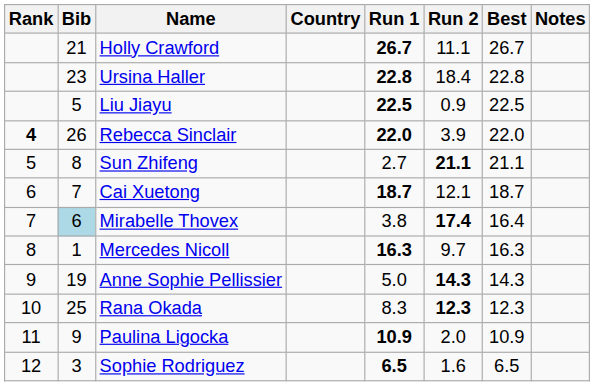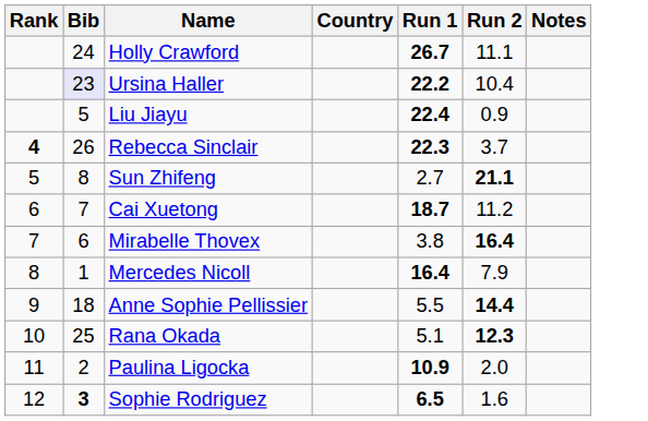- column: Best | 26.7 | 22.8 | 22.5 | 22.0 | 21.1 | 18.7 | 16.4 | 16.3 | 14.3 | 12.3 | 10.9 | 6.5
Holly Crawford | Bib: 21 -> 24
Ursina Haller | Bib: no background -> lavender background
Ursina Haller | Run 1: 22.8 -> 22.2
Ursina Haller | Run 2: 18.4 -> 10.4
Liu Jiayu | Run 1: 22.5 -> 22.4
Rebecca Sinclair | Run 1: 22.0 -> 22.3
Rebecca Sinclair | Run 2: 3.9 -> 3.7
Cai Xuetong | Run 2: 12.1 -> 11.2
Mirabelle Thovex | Bib: lightblue background -> no background
Mirabelle Thovex | Run 2: 17.4 -> 16.4
Mercedes Nicoll | Run 1: 16.3 -> 16.4
Mercedes Nicoll | Run 2: 9.7 -> 7.9
Anne Sophie Pellissier | Bib: 19 -> 18
Anne Sophie Pellissier | Run 1: 5.0 -> 5.5
Anne Sophie Pellissier | Run 2: 14.3 -> 14.4
Rana Okada | Run 1: 8.3 -> 5.1
Paulina Ligocka | Bib: 9 -> 2
Sophie Rodriguez | Bib: normal -> bold
